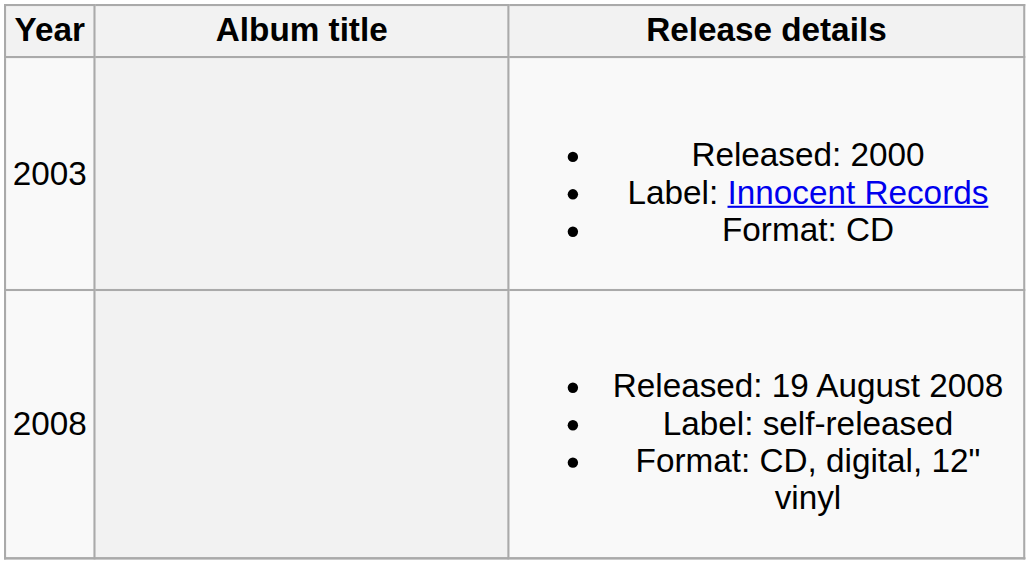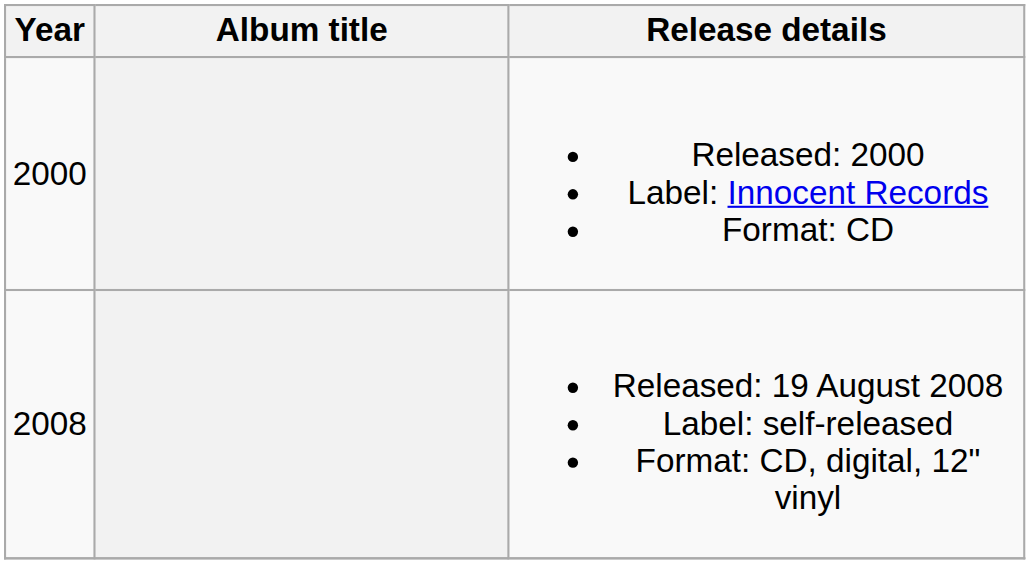Released: 2000 Label: Innocent Records Format: CD | Year: 2003 -> 2000
